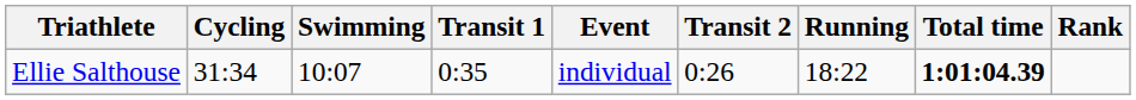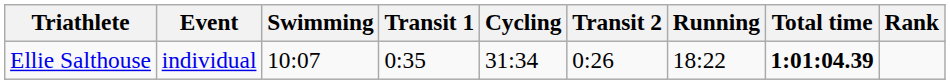columns swapped: Event <-> Cycling
